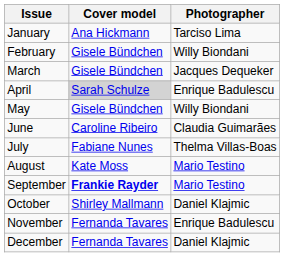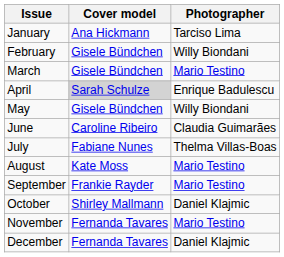March | Photographer: Jacques Dequeker -> Mario Testino
September | Cover model: bold -> normal
November | Photographer: Enrique Badulescu -> Mario Testino
